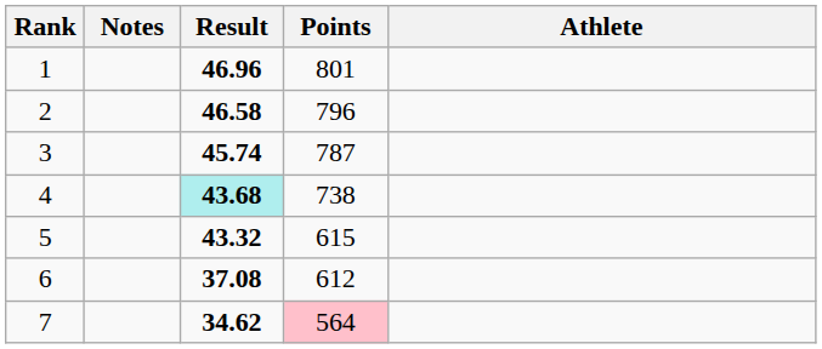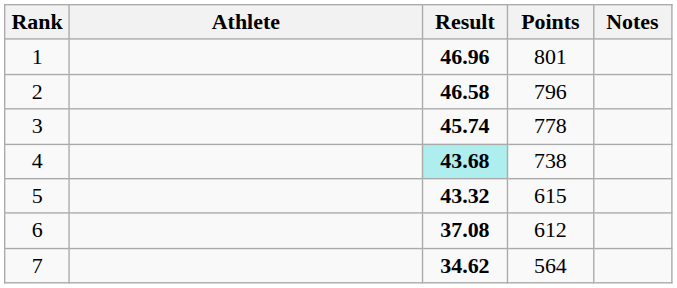columns swapped: Athlete <-> Notes
3 | Points: 787 -> 778
7 | Points: pink background -> no background
